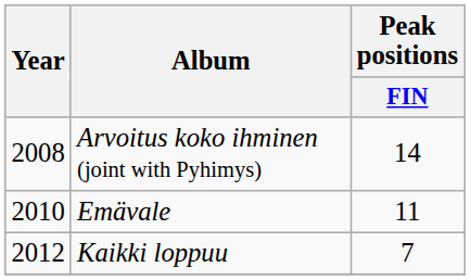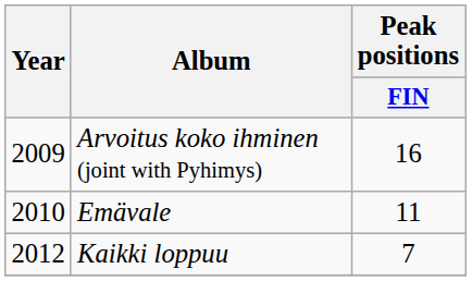Arvoitus koko ihminen (joint with Pyhimys) | Year: 2008 -> 2009
Arvoitus koko ihminen (joint with Pyhimys) | Peak positions / FIN: 14 -> 16
